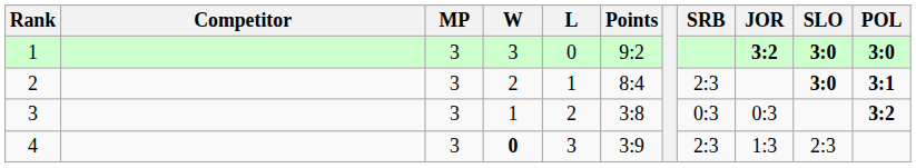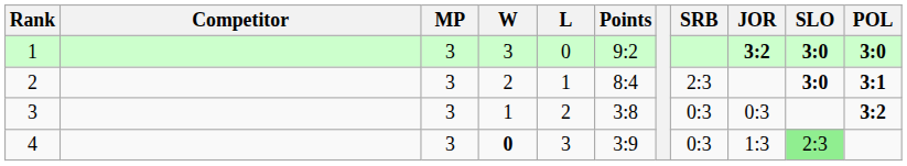4 | SRB: 2:3 -> 0:3
4 | SLO: no background -> lightgreen background
